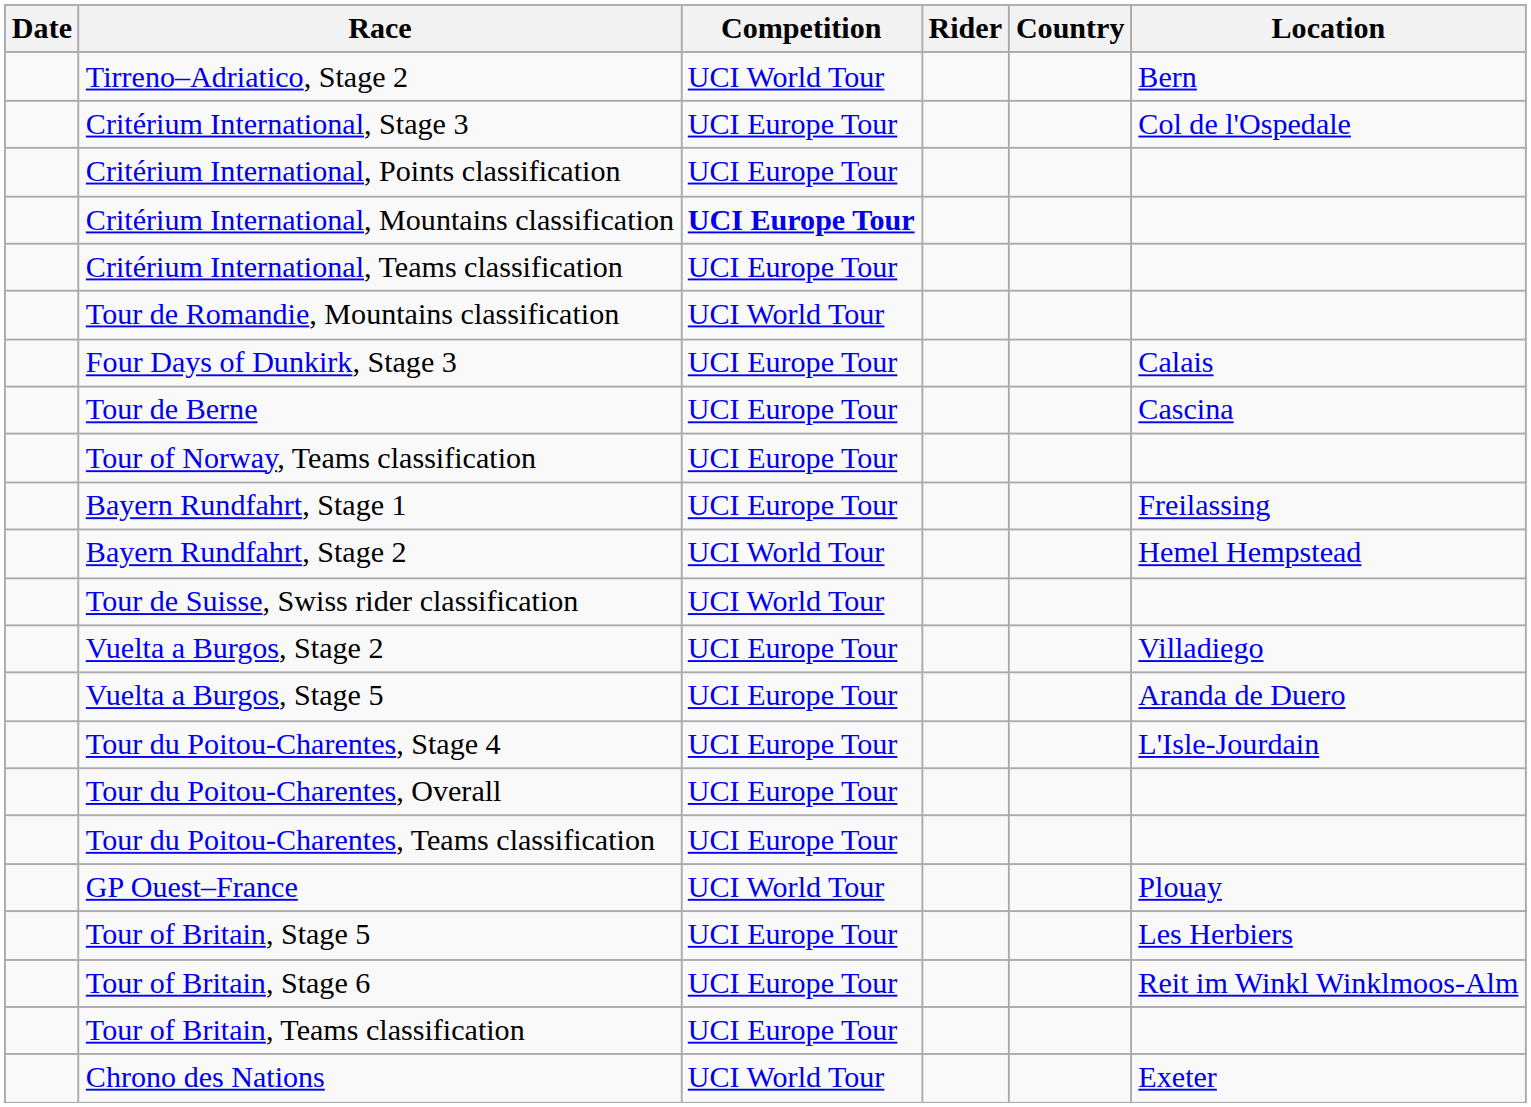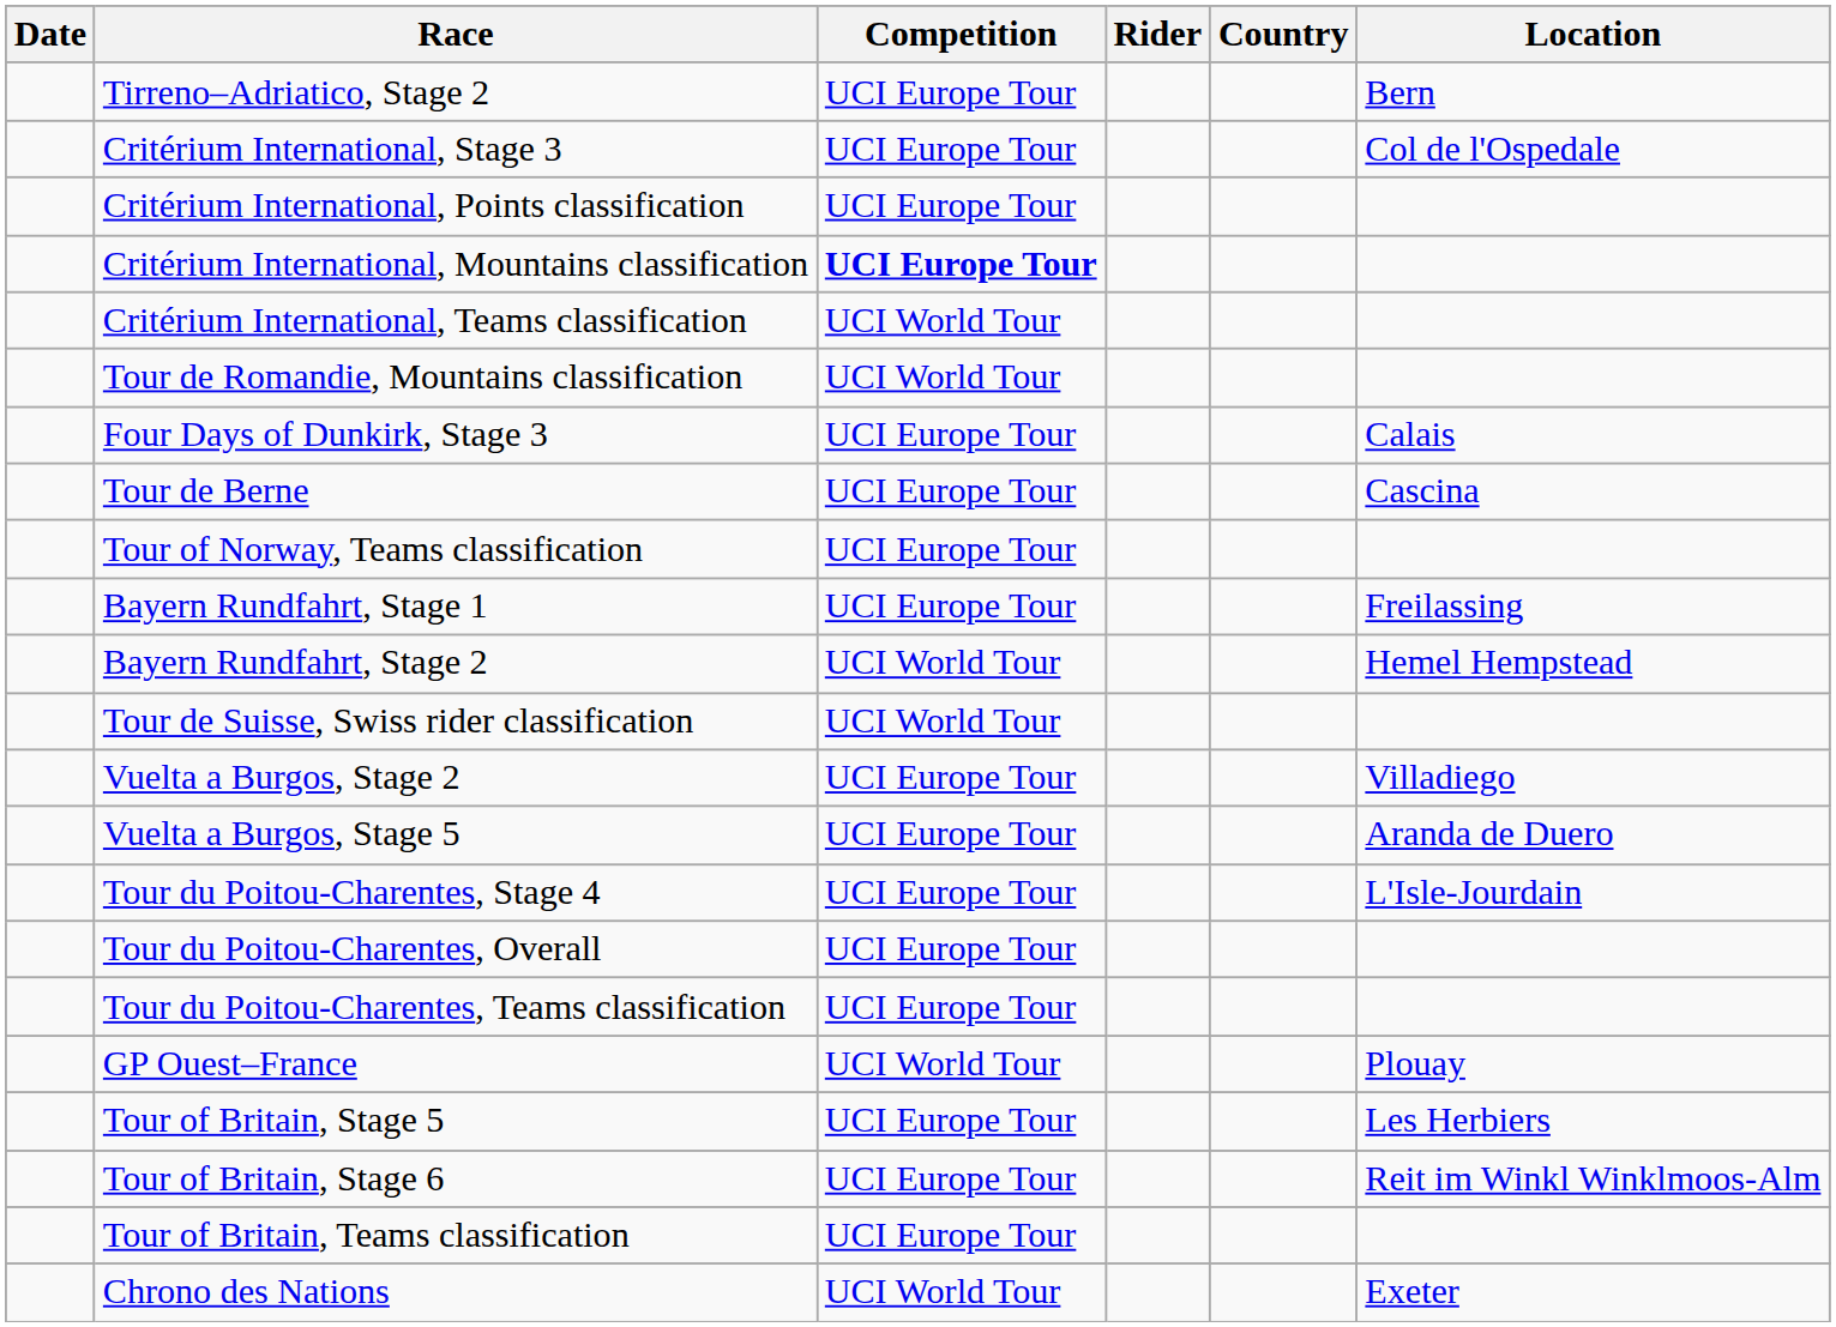Tirreno–Adriatico, Stage 2 | Competition: UCI World Tour -> UCI Europe Tour
Critérium International, Teams classification | Competition: UCI Europe Tour -> UCI World Tour
